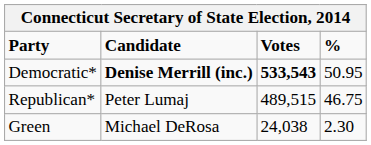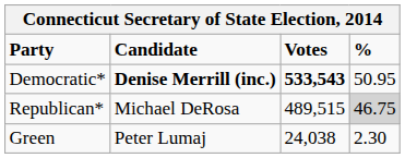Republican* | Candidate: Peter Lumaj -> Michael DeRosa
Republican* | %: no background -> lightgrey background
Green | Candidate: Michael DeRosa -> Peter Lumaj
